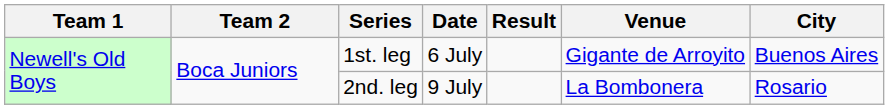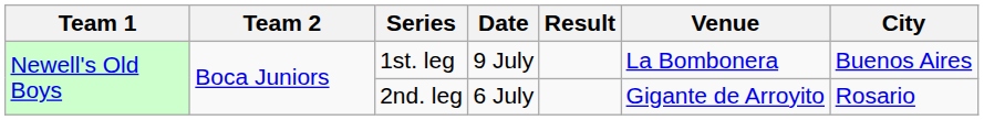1st. leg | Date: 6 July -> 9 July
1st. leg | Venue: Gigante de Arroyito -> La Bombonera
2nd. leg | Date: 9 July -> 6 July
2nd. leg | Venue: La Bombonera -> Gigante de Arroyito
